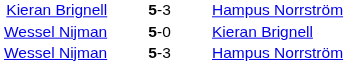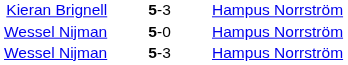Wessel Nijman / 5-0 | column 3: Kieran Brignell -> Hampus Norrström
